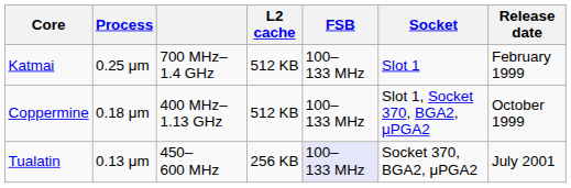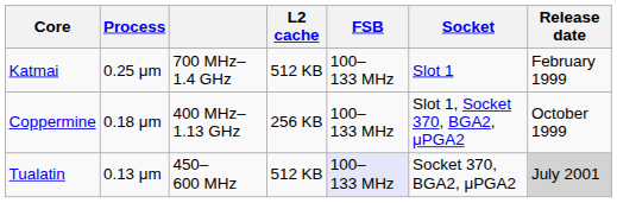Coppermine | L2 cache: 512 KB -> 256 KB
Tualatin | L2 cache: 256 KB -> 512 KB
Tualatin | Release date: no background -> lightgrey background
